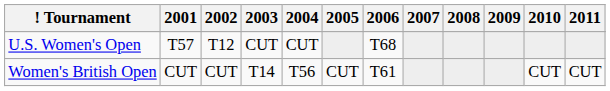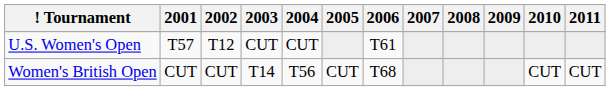U.S. Women's Open | 2006: T68 -> T61
Women's British Open | 2006: T61 -> T68
